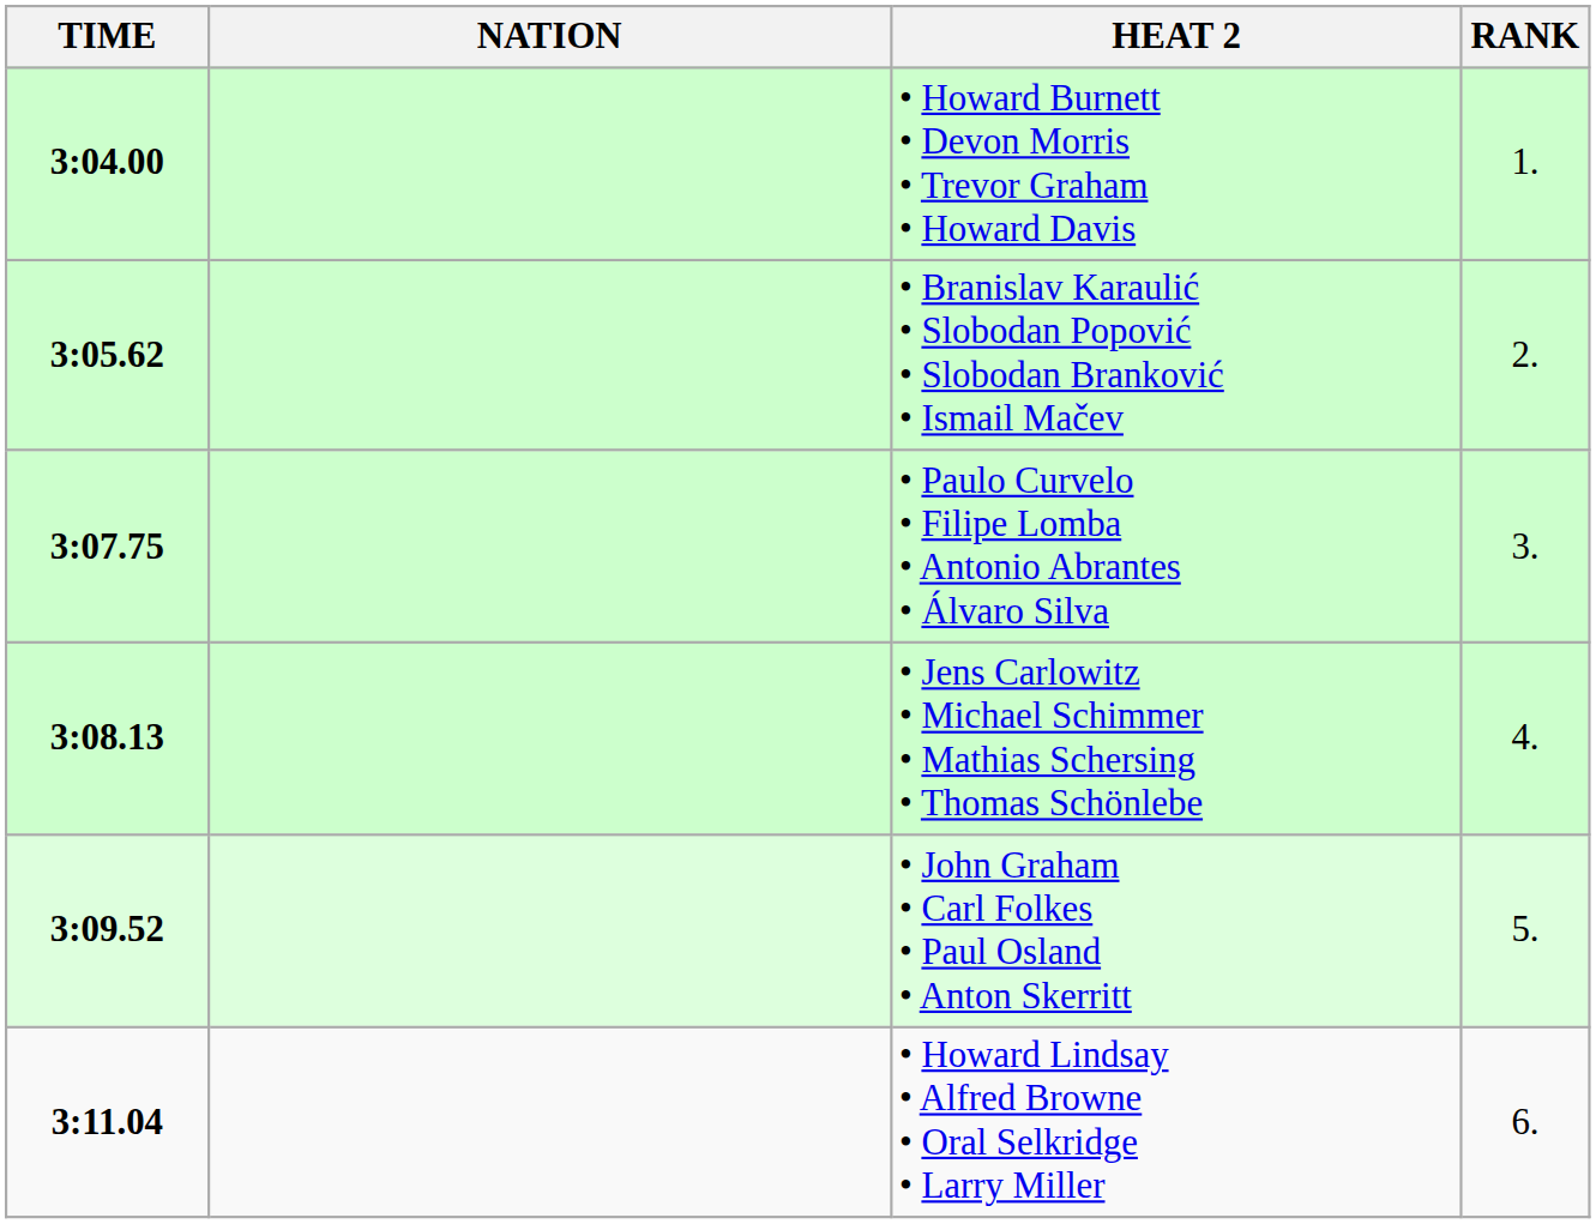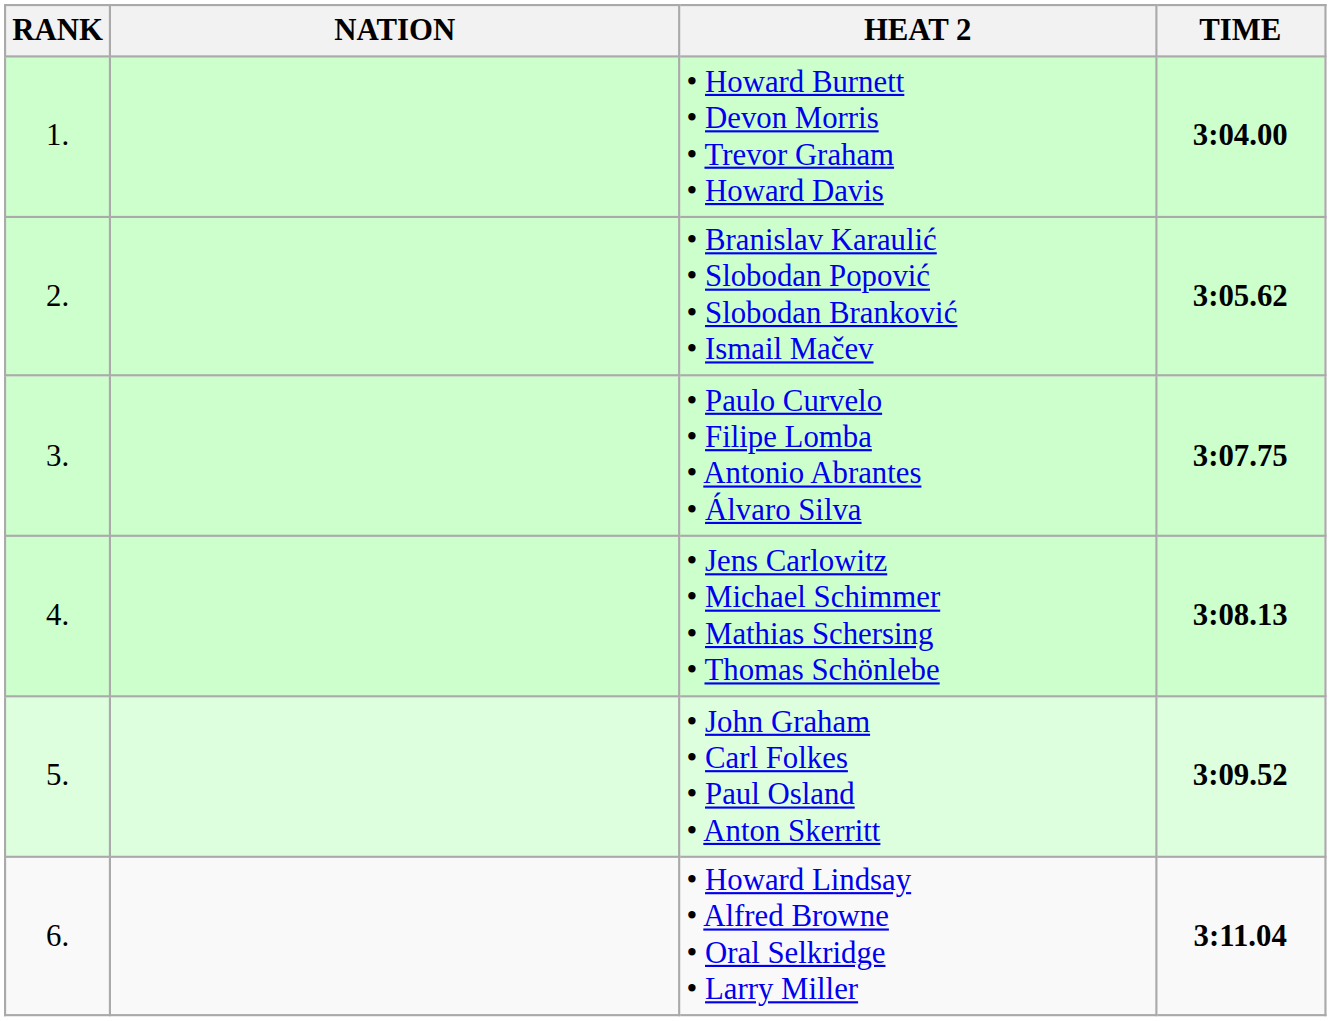columns swapped: RANK <-> TIME
